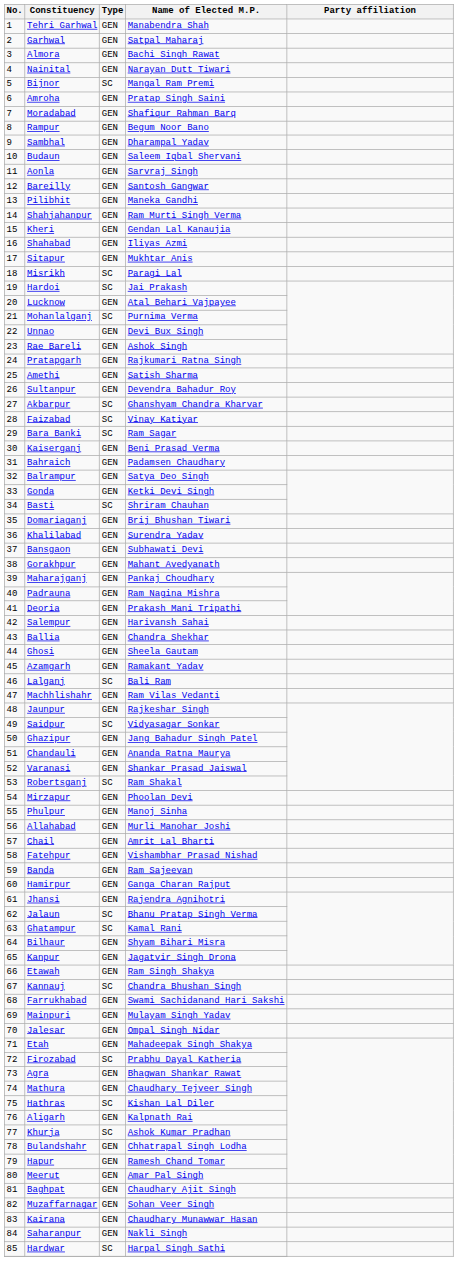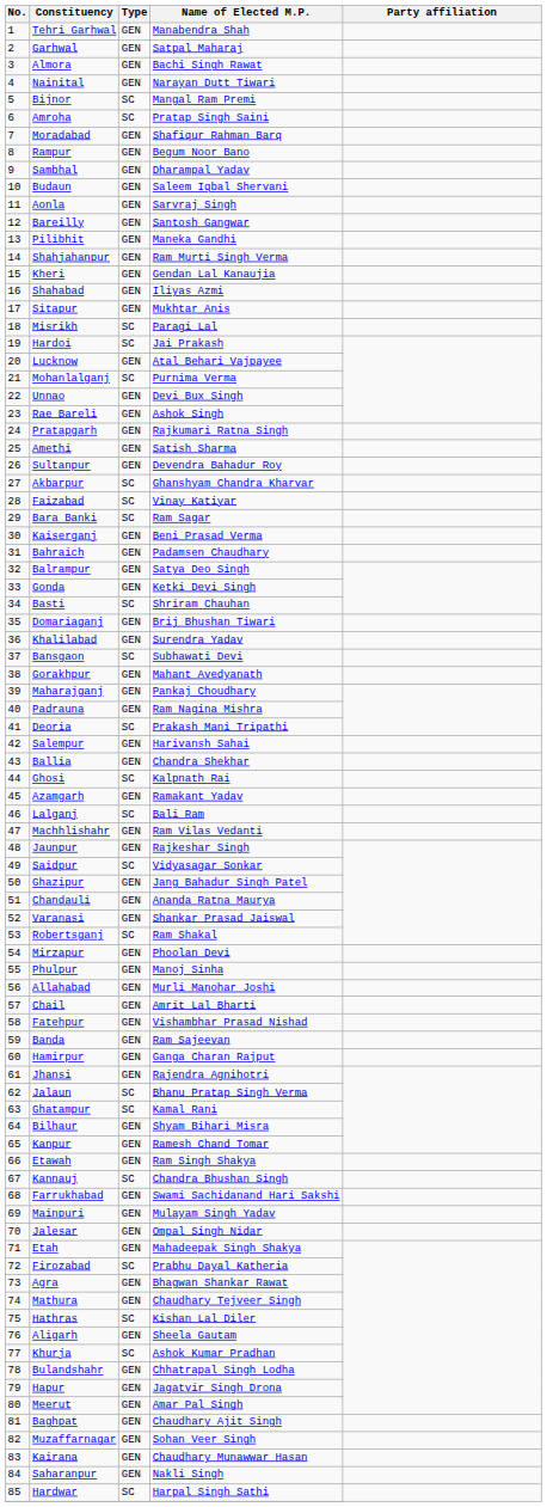Amroha | Type: GEN -> SC
Bansgaon | Type: GEN -> SC
Deoria | Type: GEN -> SC
Ghosi | Type: GEN -> SC
Ghosi | Name of Elected M.P.: Sheela Gautam -> Kalpnath Rai
Kanpur | Name of Elected M.P.: Jagatvir Singh Drona -> Ramesh Chand Tomar
Aligarh | Name of Elected M.P.: Kalpnath Rai -> Sheela Gautam
Hapur | Name of Elected M.P.: Ramesh Chand Tomar -> Jagatvir Singh Drona
